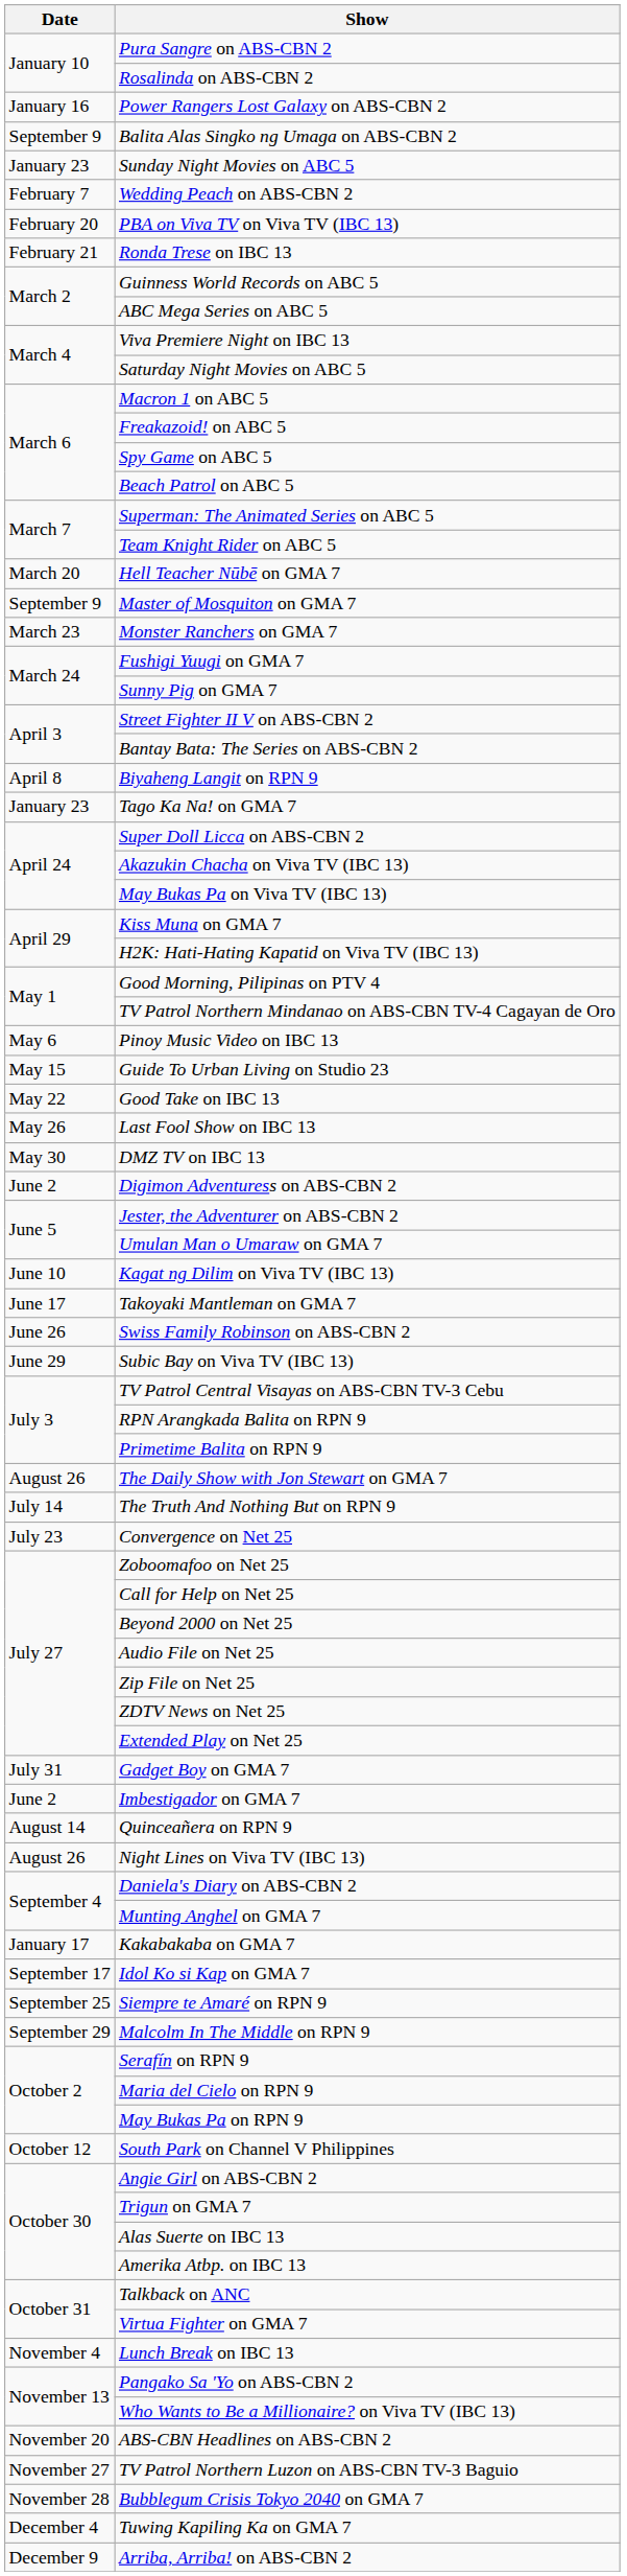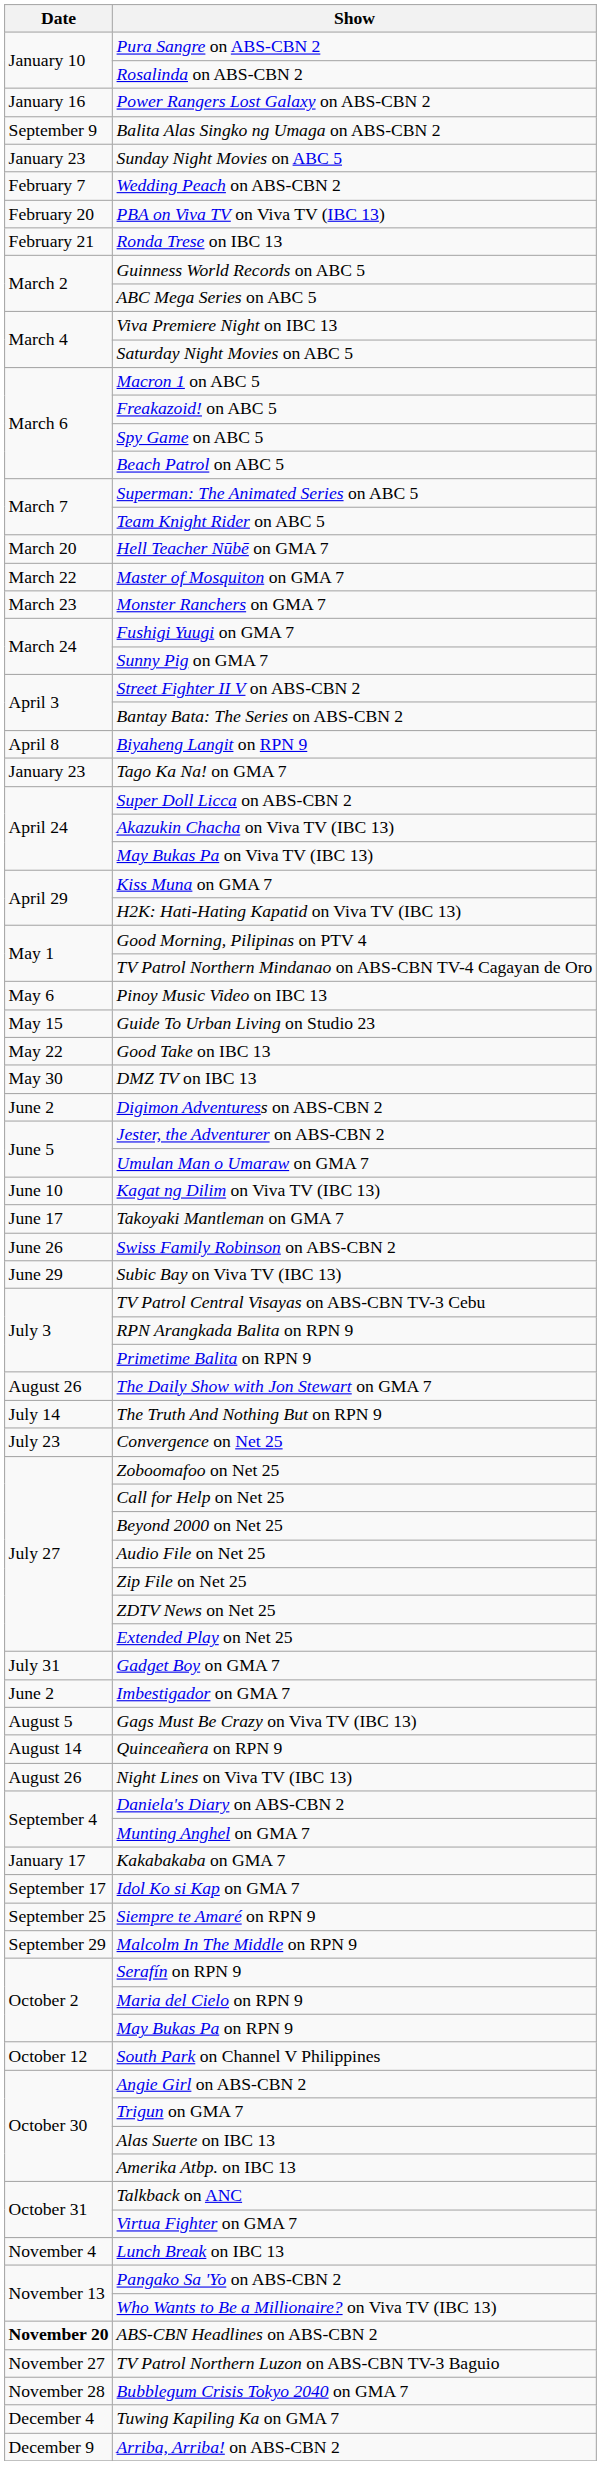Master of Mosquiton on GMA 7 | Date: September 9 -> March 22
- row: May 26 | Last Fool Show on IBC 13
+ row: August 5 | Gags Must Be Crazy on Viva TV (IBC 13)
ABS-CBN Headlines on ABS-CBN 2 | Date: normal -> bold
